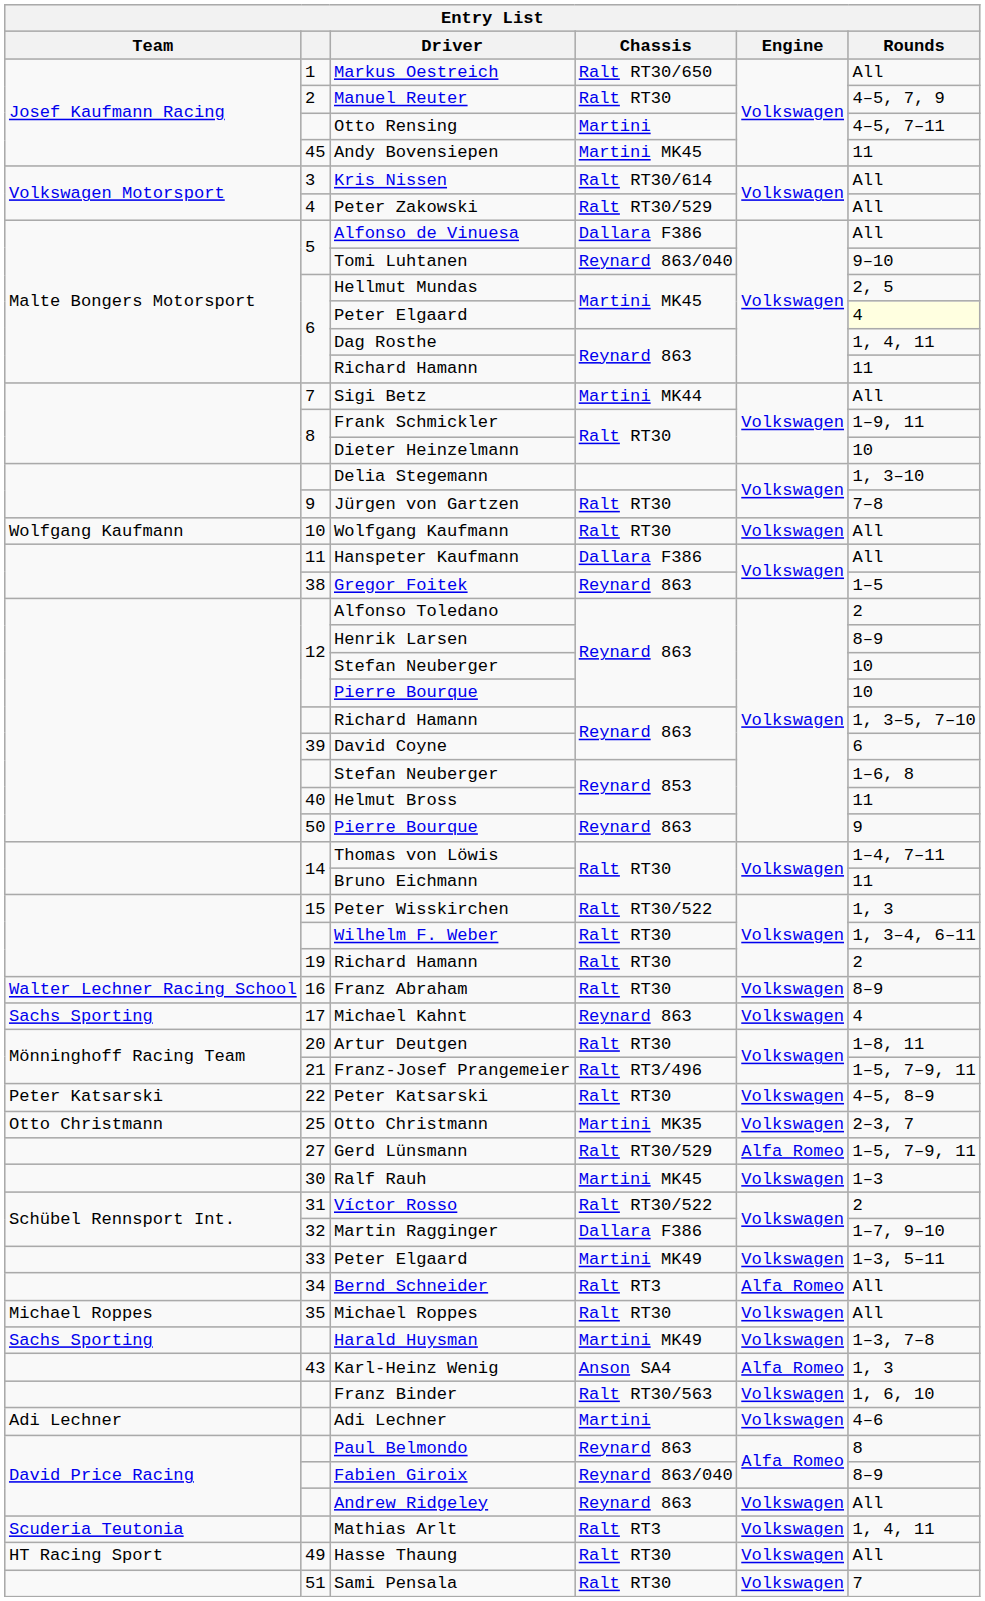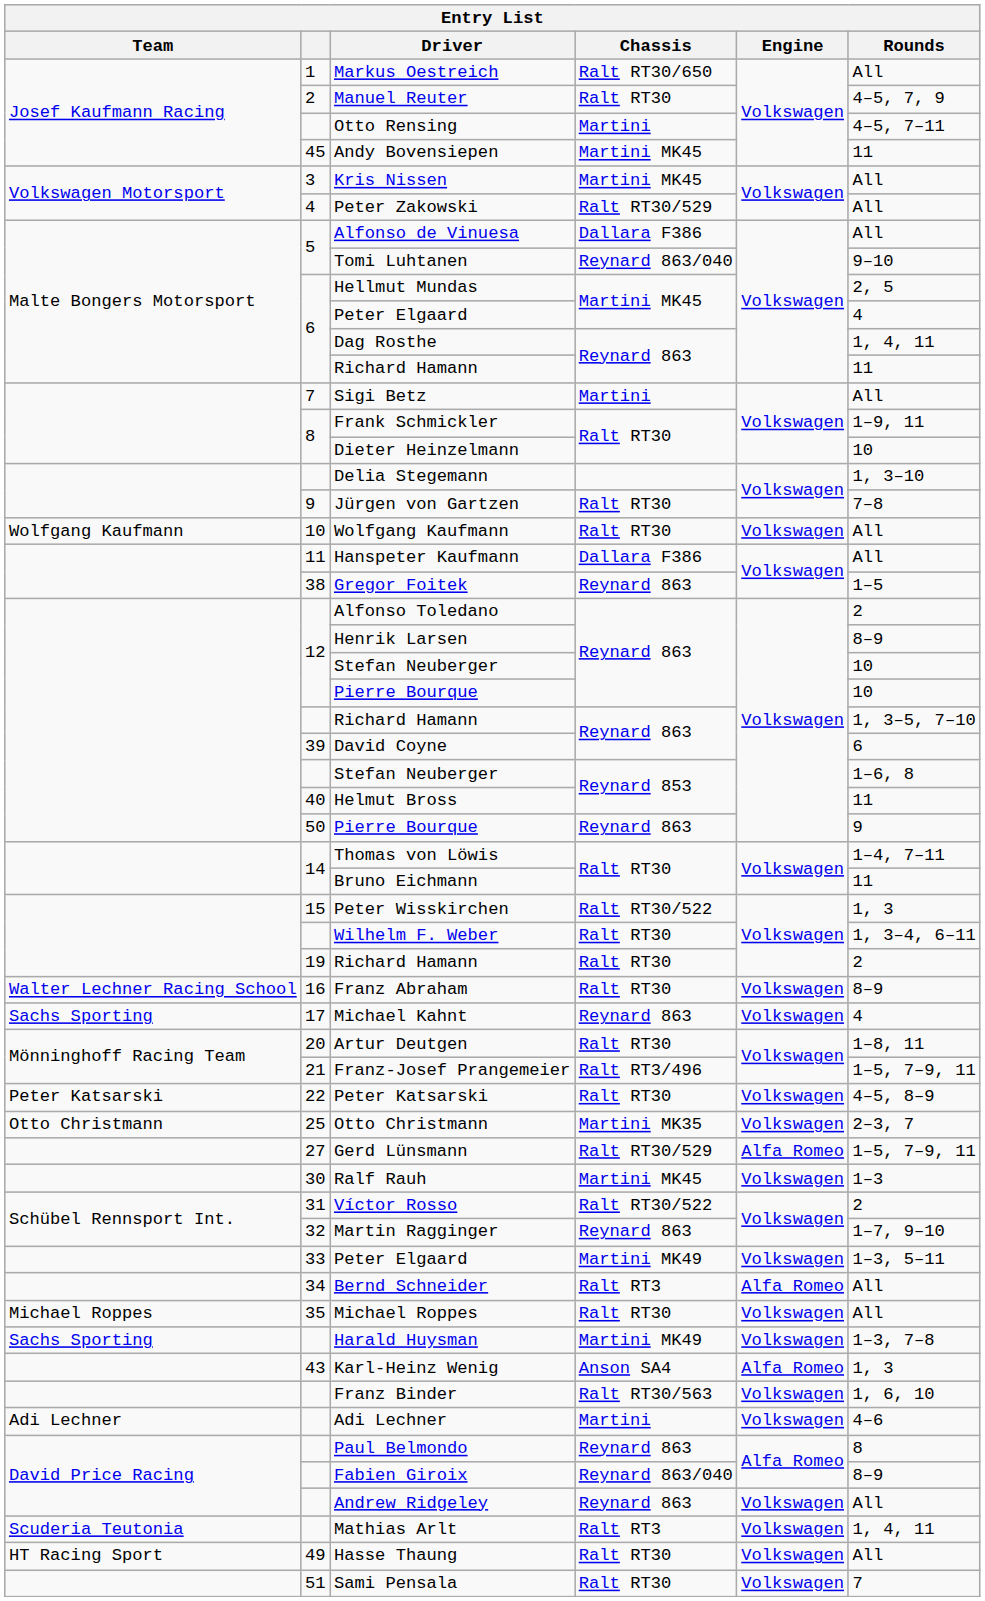Kris Nissen | Chassis: Ralt RT30/614 -> Martini MK45
6 / Peter Elgaard | Rounds: lightyellow background -> no background
Sigi Betz | Chassis: Martini MK44 -> Martini
Martin Ragginger | Chassis: Dallara F386 -> Reynard 863
